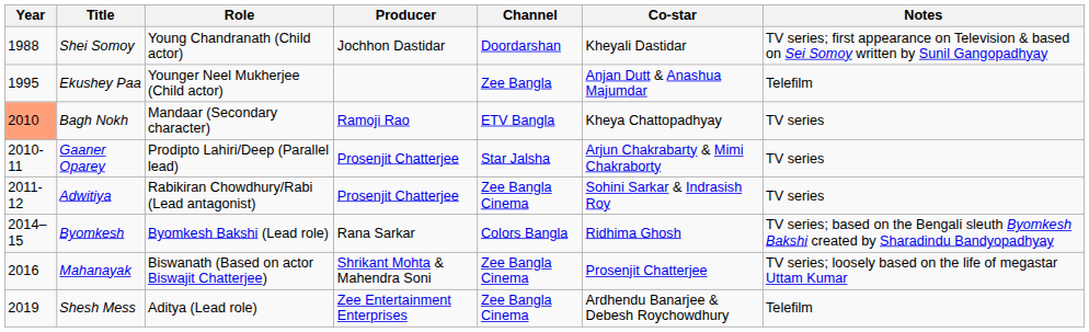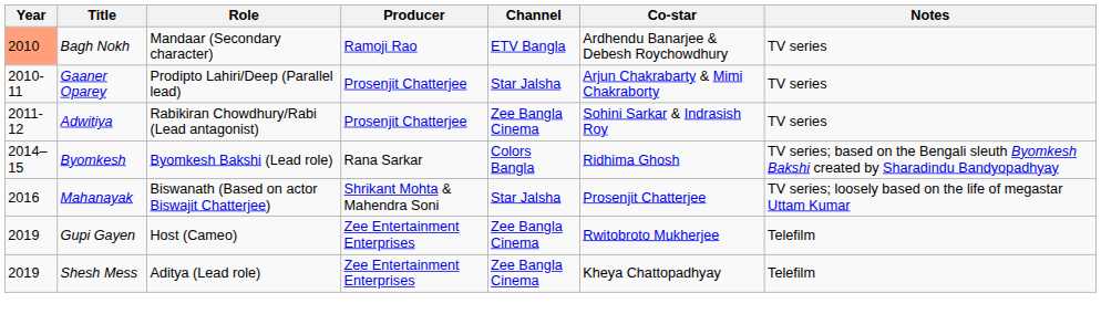- row: 1988 | Shei Somoy | Young Chandranath (Child actor) | Jochhon Dastidar | Doordarshan | Kheyali Dastidar | TV series; first appearance on Television & based on Sei Somoy written by Sunil Gangopadhyay
- row: 1995 | Ekushey Paa | Younger Neel Mukherjee (Child actor) | Zee Bangla | Anjan Dutt & Anashua Majumdar | Telefilm
Bagh Nokh | Co-star: Kheya Chattopadhyay -> Ardhendu Banarjee & Debesh Roychowdhury
Mahanayak | Channel: Zee Bangla Cinema -> Star Jalsha
+ row: 2019 | Gupi Gayen | Host (Cameo) | Zee Entertainment Enterprises | Zee Bangla Cinema | Rwitobroto Mukherjee | Telefilm
Shesh Mess | Co-star: Ardhendu Banarjee & Debesh Roychowdhury -> Kheya Chattopadhyay
